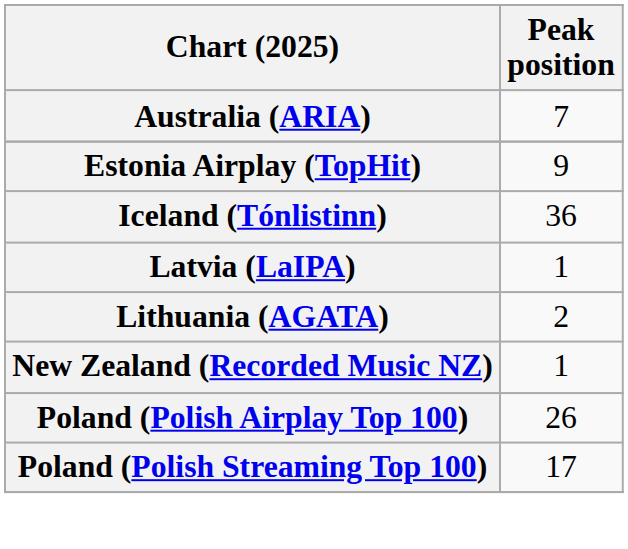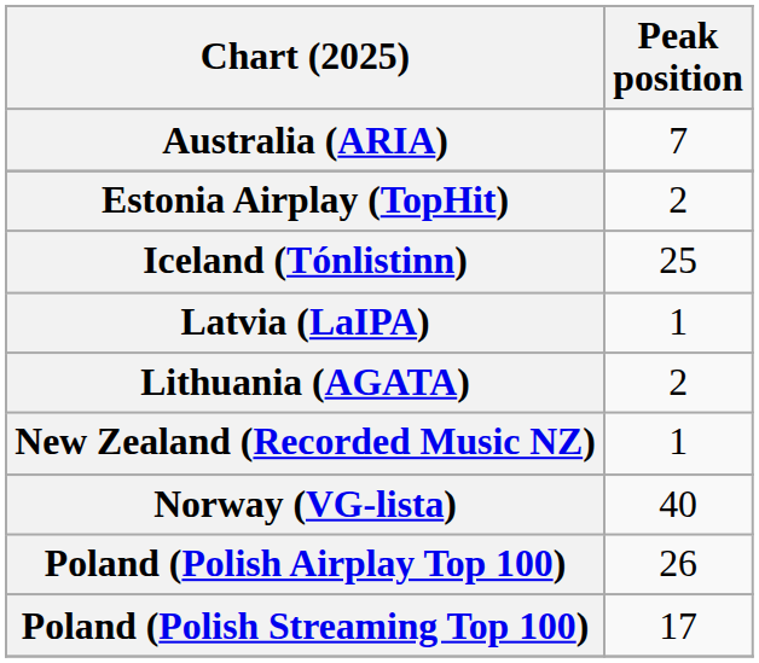Estonia Airplay (TopHit) | Peak position: 9 -> 2
Iceland (Tónlistinn) | Peak position: 36 -> 25
+ row: Norway (VG-lista) | 40
